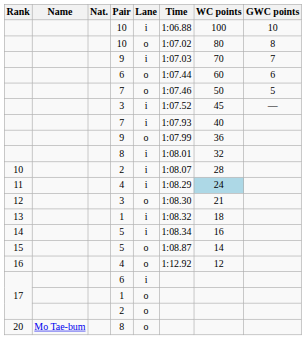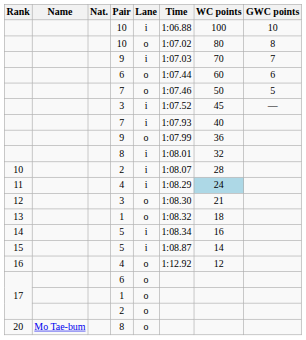13 | Lane: i -> o
15 | Lane: o -> i
17 / 6 | Lane: i -> o
